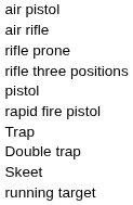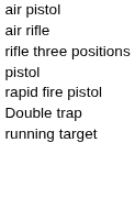- row: rifle prone
- row: Trap
- row: Skeet
